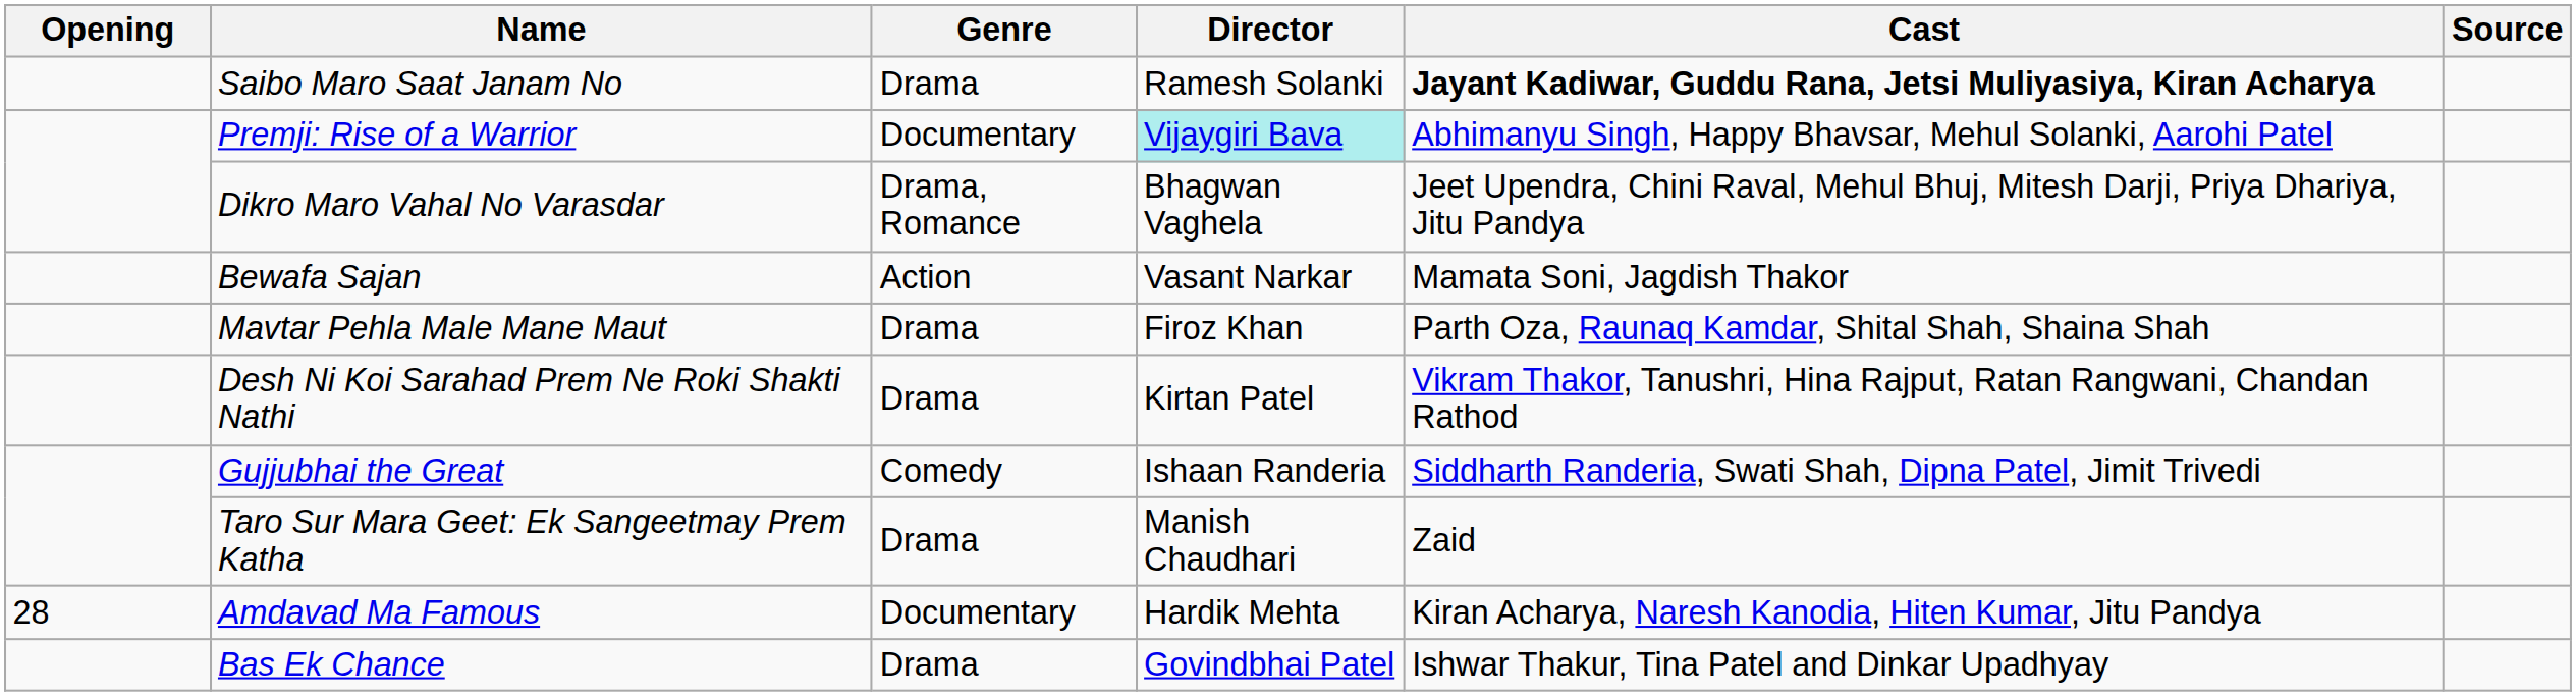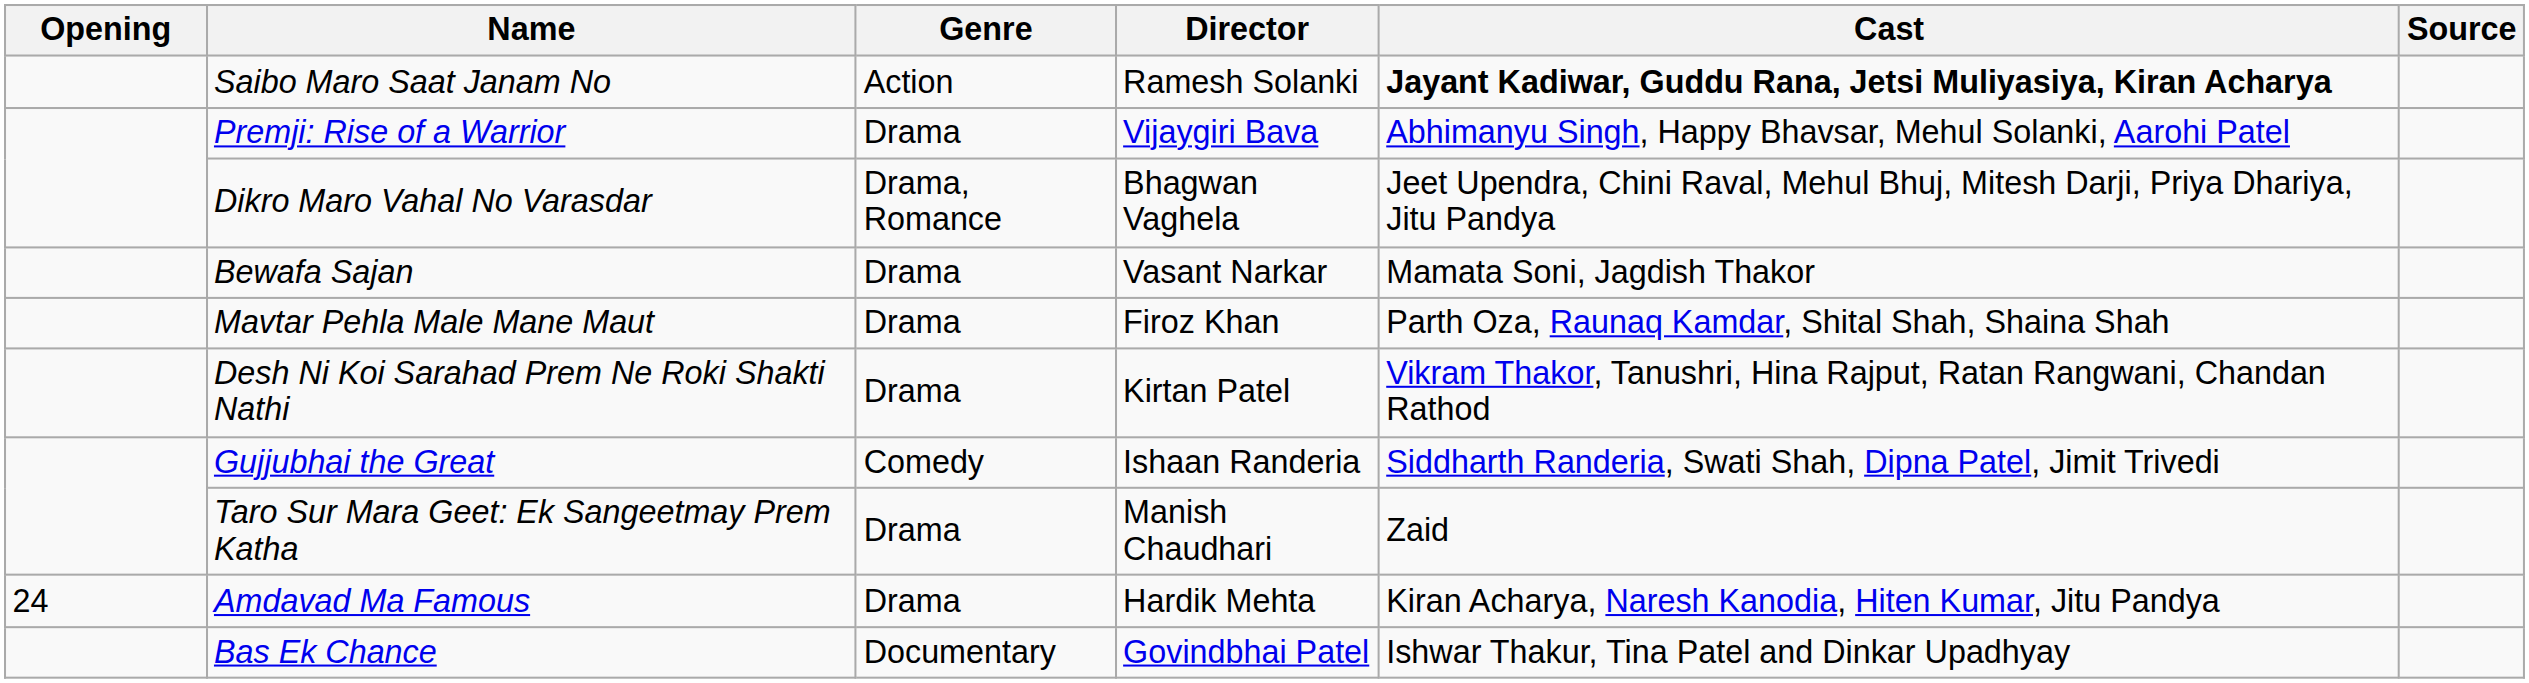Saibo Maro Saat Janam No | Genre: Drama -> Action
Premji: Rise of a Warrior | Genre: Documentary -> Drama
Premji: Rise of a Warrior | Director: paleturquoise background -> no background
Bewafa Sajan | Genre: Action -> Drama
Amdavad Ma Famous | Opening: 28 -> 24
Amdavad Ma Famous | Genre: Documentary -> Drama
Bas Ek Chance | Genre: Drama -> Documentary
